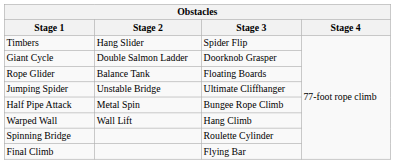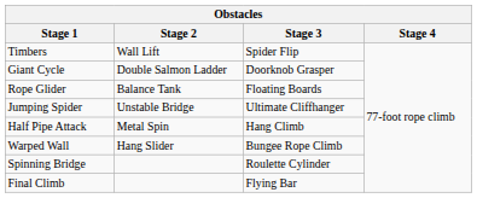Timbers | Stage 2: Hang Slider -> Wall Lift
Half Pipe Attack | Stage 3: Bungee Rope Climb -> Hang Climb
Warped Wall | Stage 2: Wall Lift -> Hang Slider
Warped Wall | Stage 3: Hang Climb -> Bungee Rope Climb
